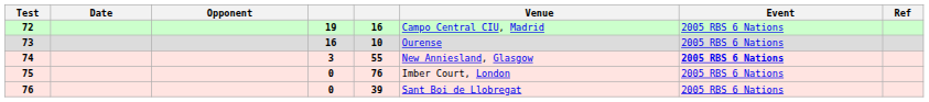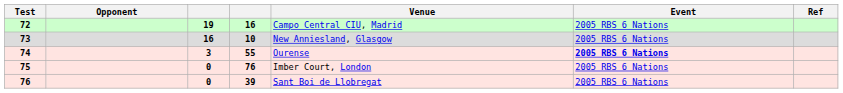- column: Date
73 | Venue: Ourense -> New Anniesland, Glasgow
74 | Venue: New Anniesland, Glasgow -> Ourense
